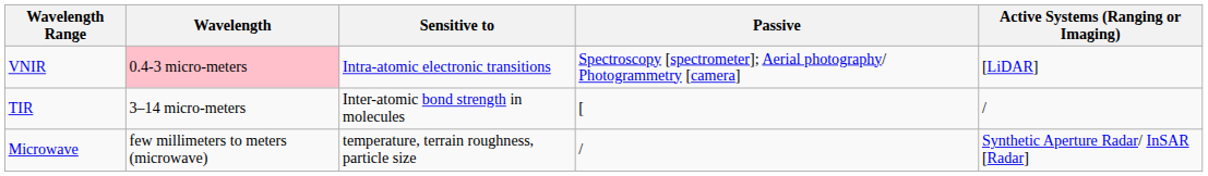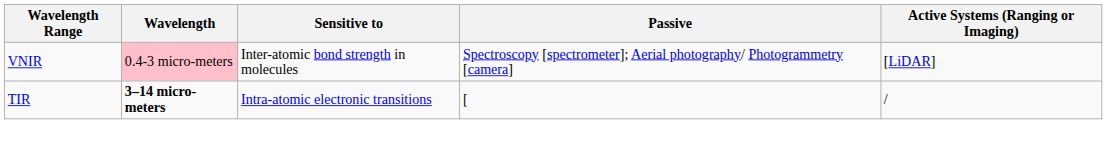VNIR | Sensitive to: Intra-atomic electronic transitions -> Inter-atomic bond strength in molecules
TIR | Wavelength: normal -> bold
TIR | Sensitive to: Inter-atomic bond strength in molecules -> Intra-atomic electronic transitions
- row: Microwave | few millimeters to meters (microwave) | temperature, terrain roughness, particle size | / | Synthetic Aperture Radar/ InSAR [Radar]
